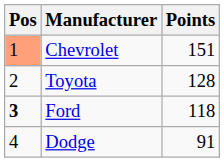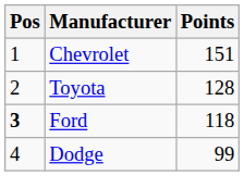Chevrolet | Pos: lightsalmon background -> no background
Dodge | Points: 91 -> 99
